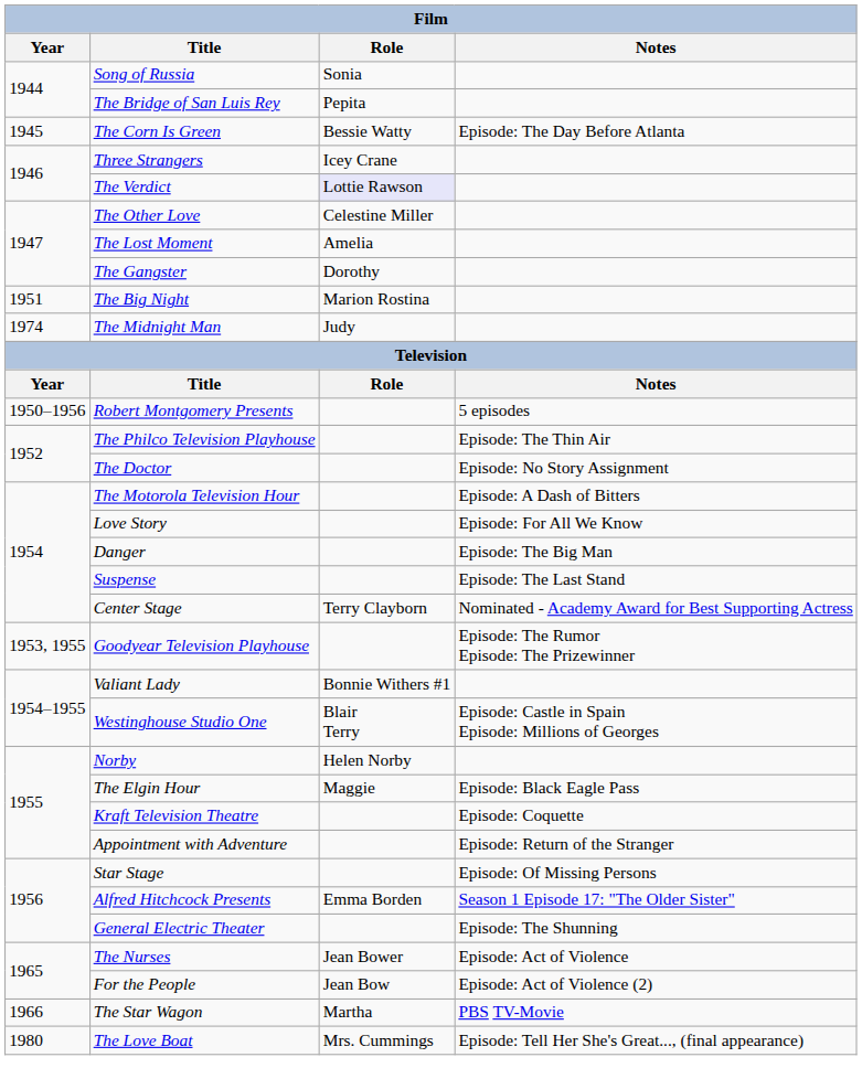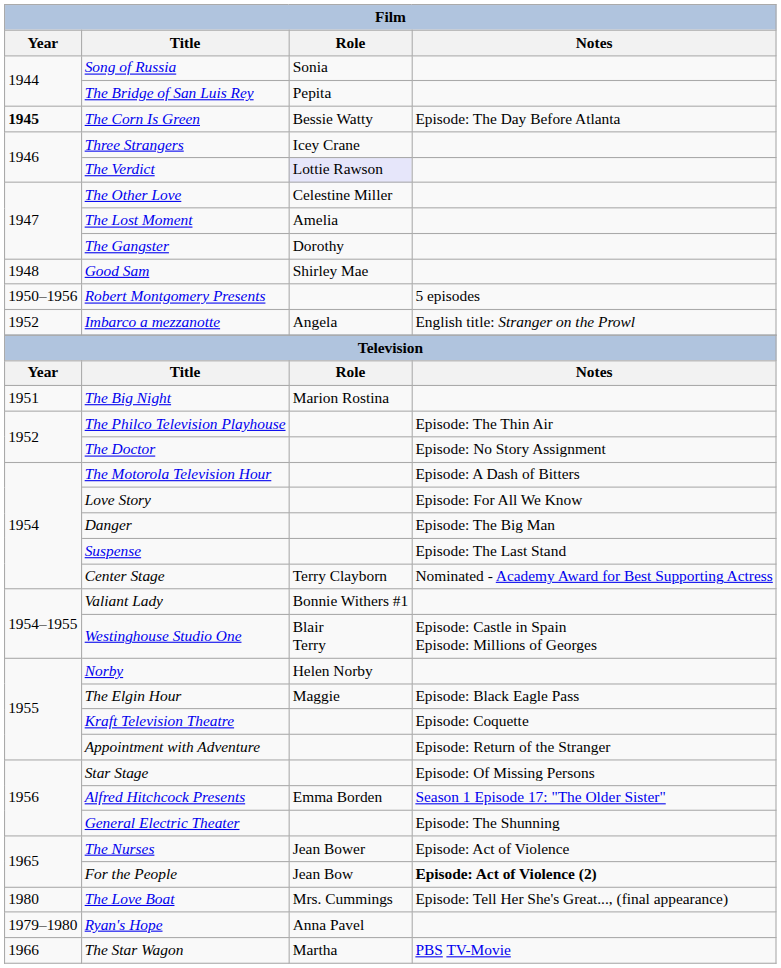The Corn Is Green | Year: normal -> bold
+ row: 1948 | Good Sam | Shirley Mae
rows swapped: The Big Night <-> Robert Montgomery Presents
+ row: 1952 | Imbarco a mezzanotte | Angela | English title: Stranger on the Prowl
- row: 1974 | The Midnight Man | Judy
- row: 1953, 1955 | Goodyear Television Playhouse | Episode: The Rumor Episode: The Prizewinner
For the People | Notes: normal -> bold
rows swapped: The Star Wagon <-> The Love Boat
+ row: 1979–1980 | Ryan's Hope | Anna Pavel
